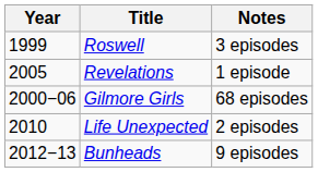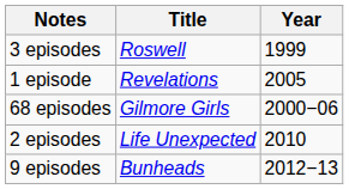columns swapped: Year <-> Notes
